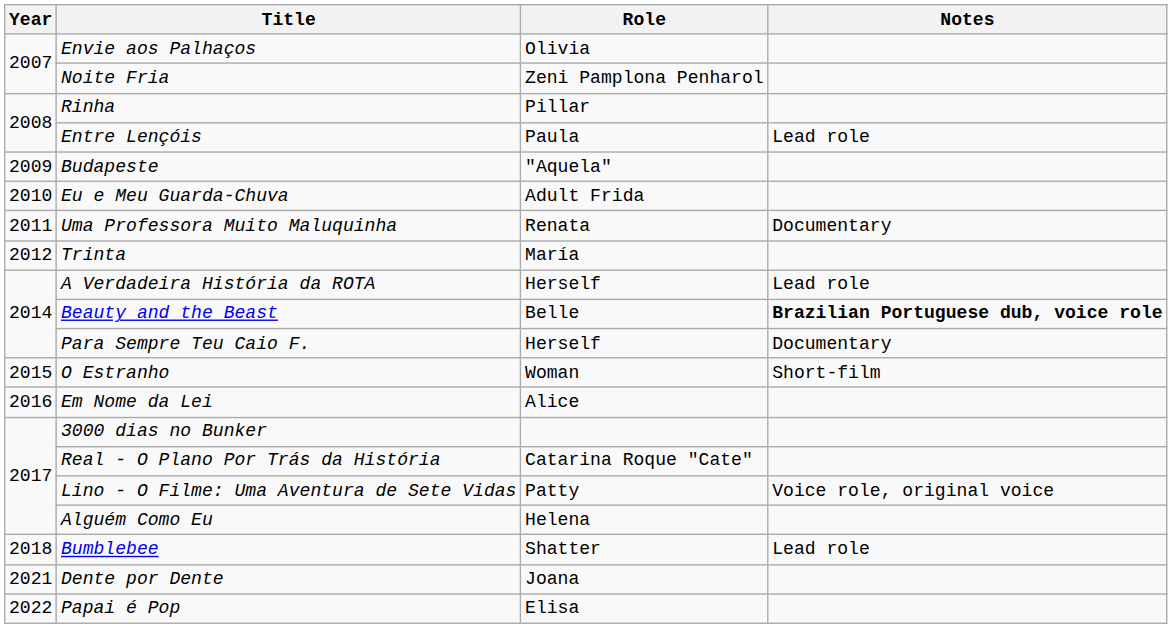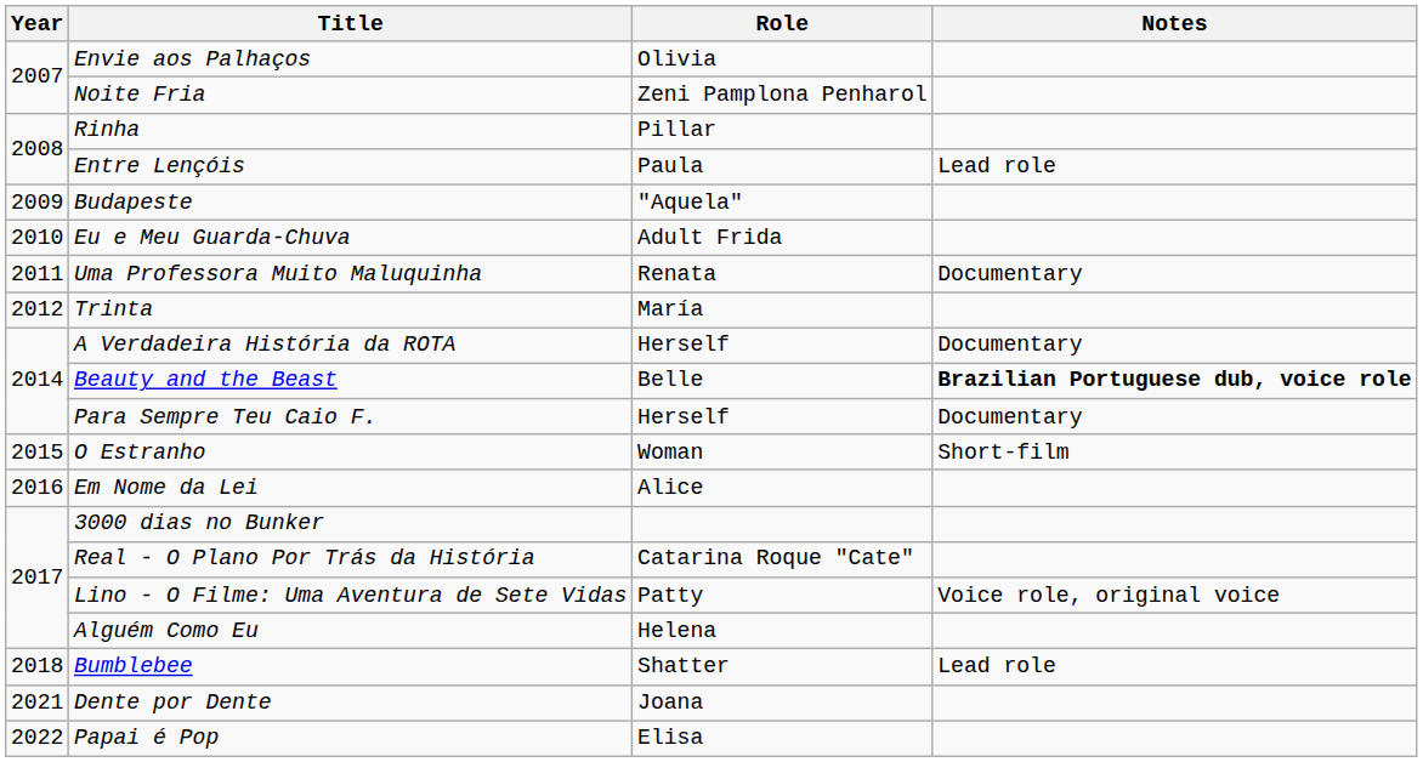A Verdadeira História da ROTA | Notes: Lead role -> Documentary
